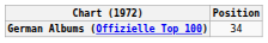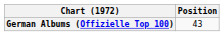German Albums (Offizielle Top 100) | Position: 34 -> 43
